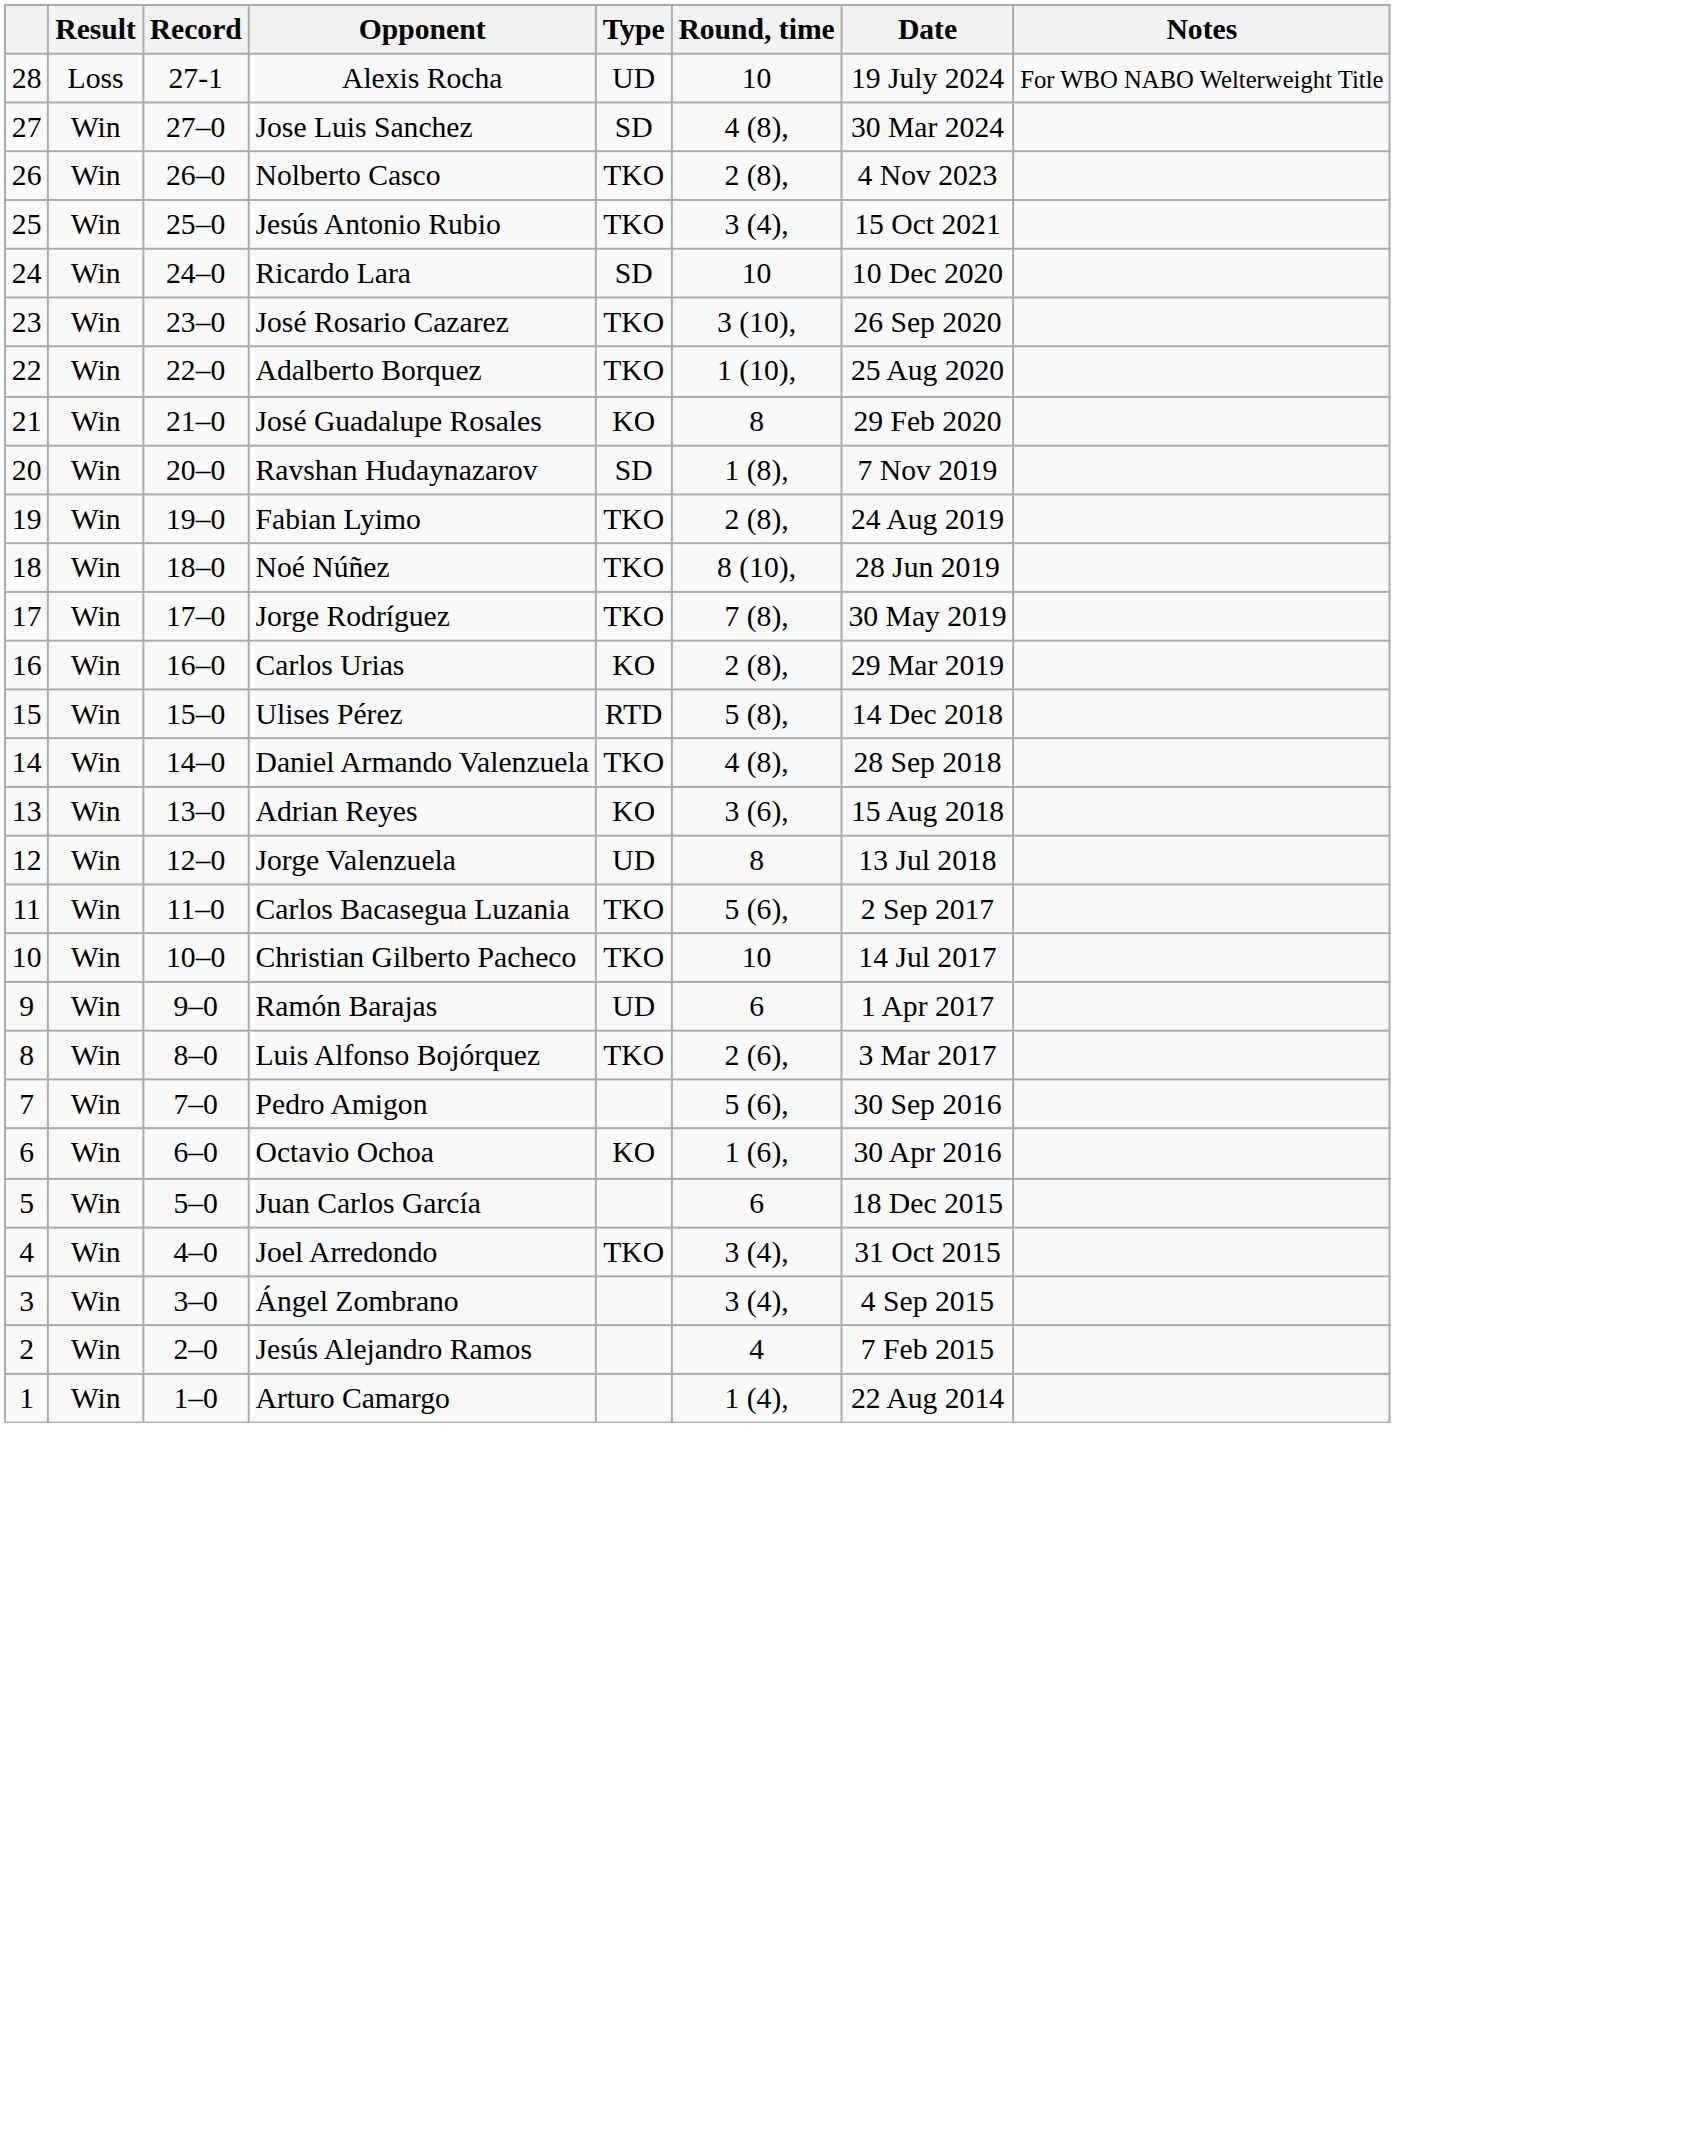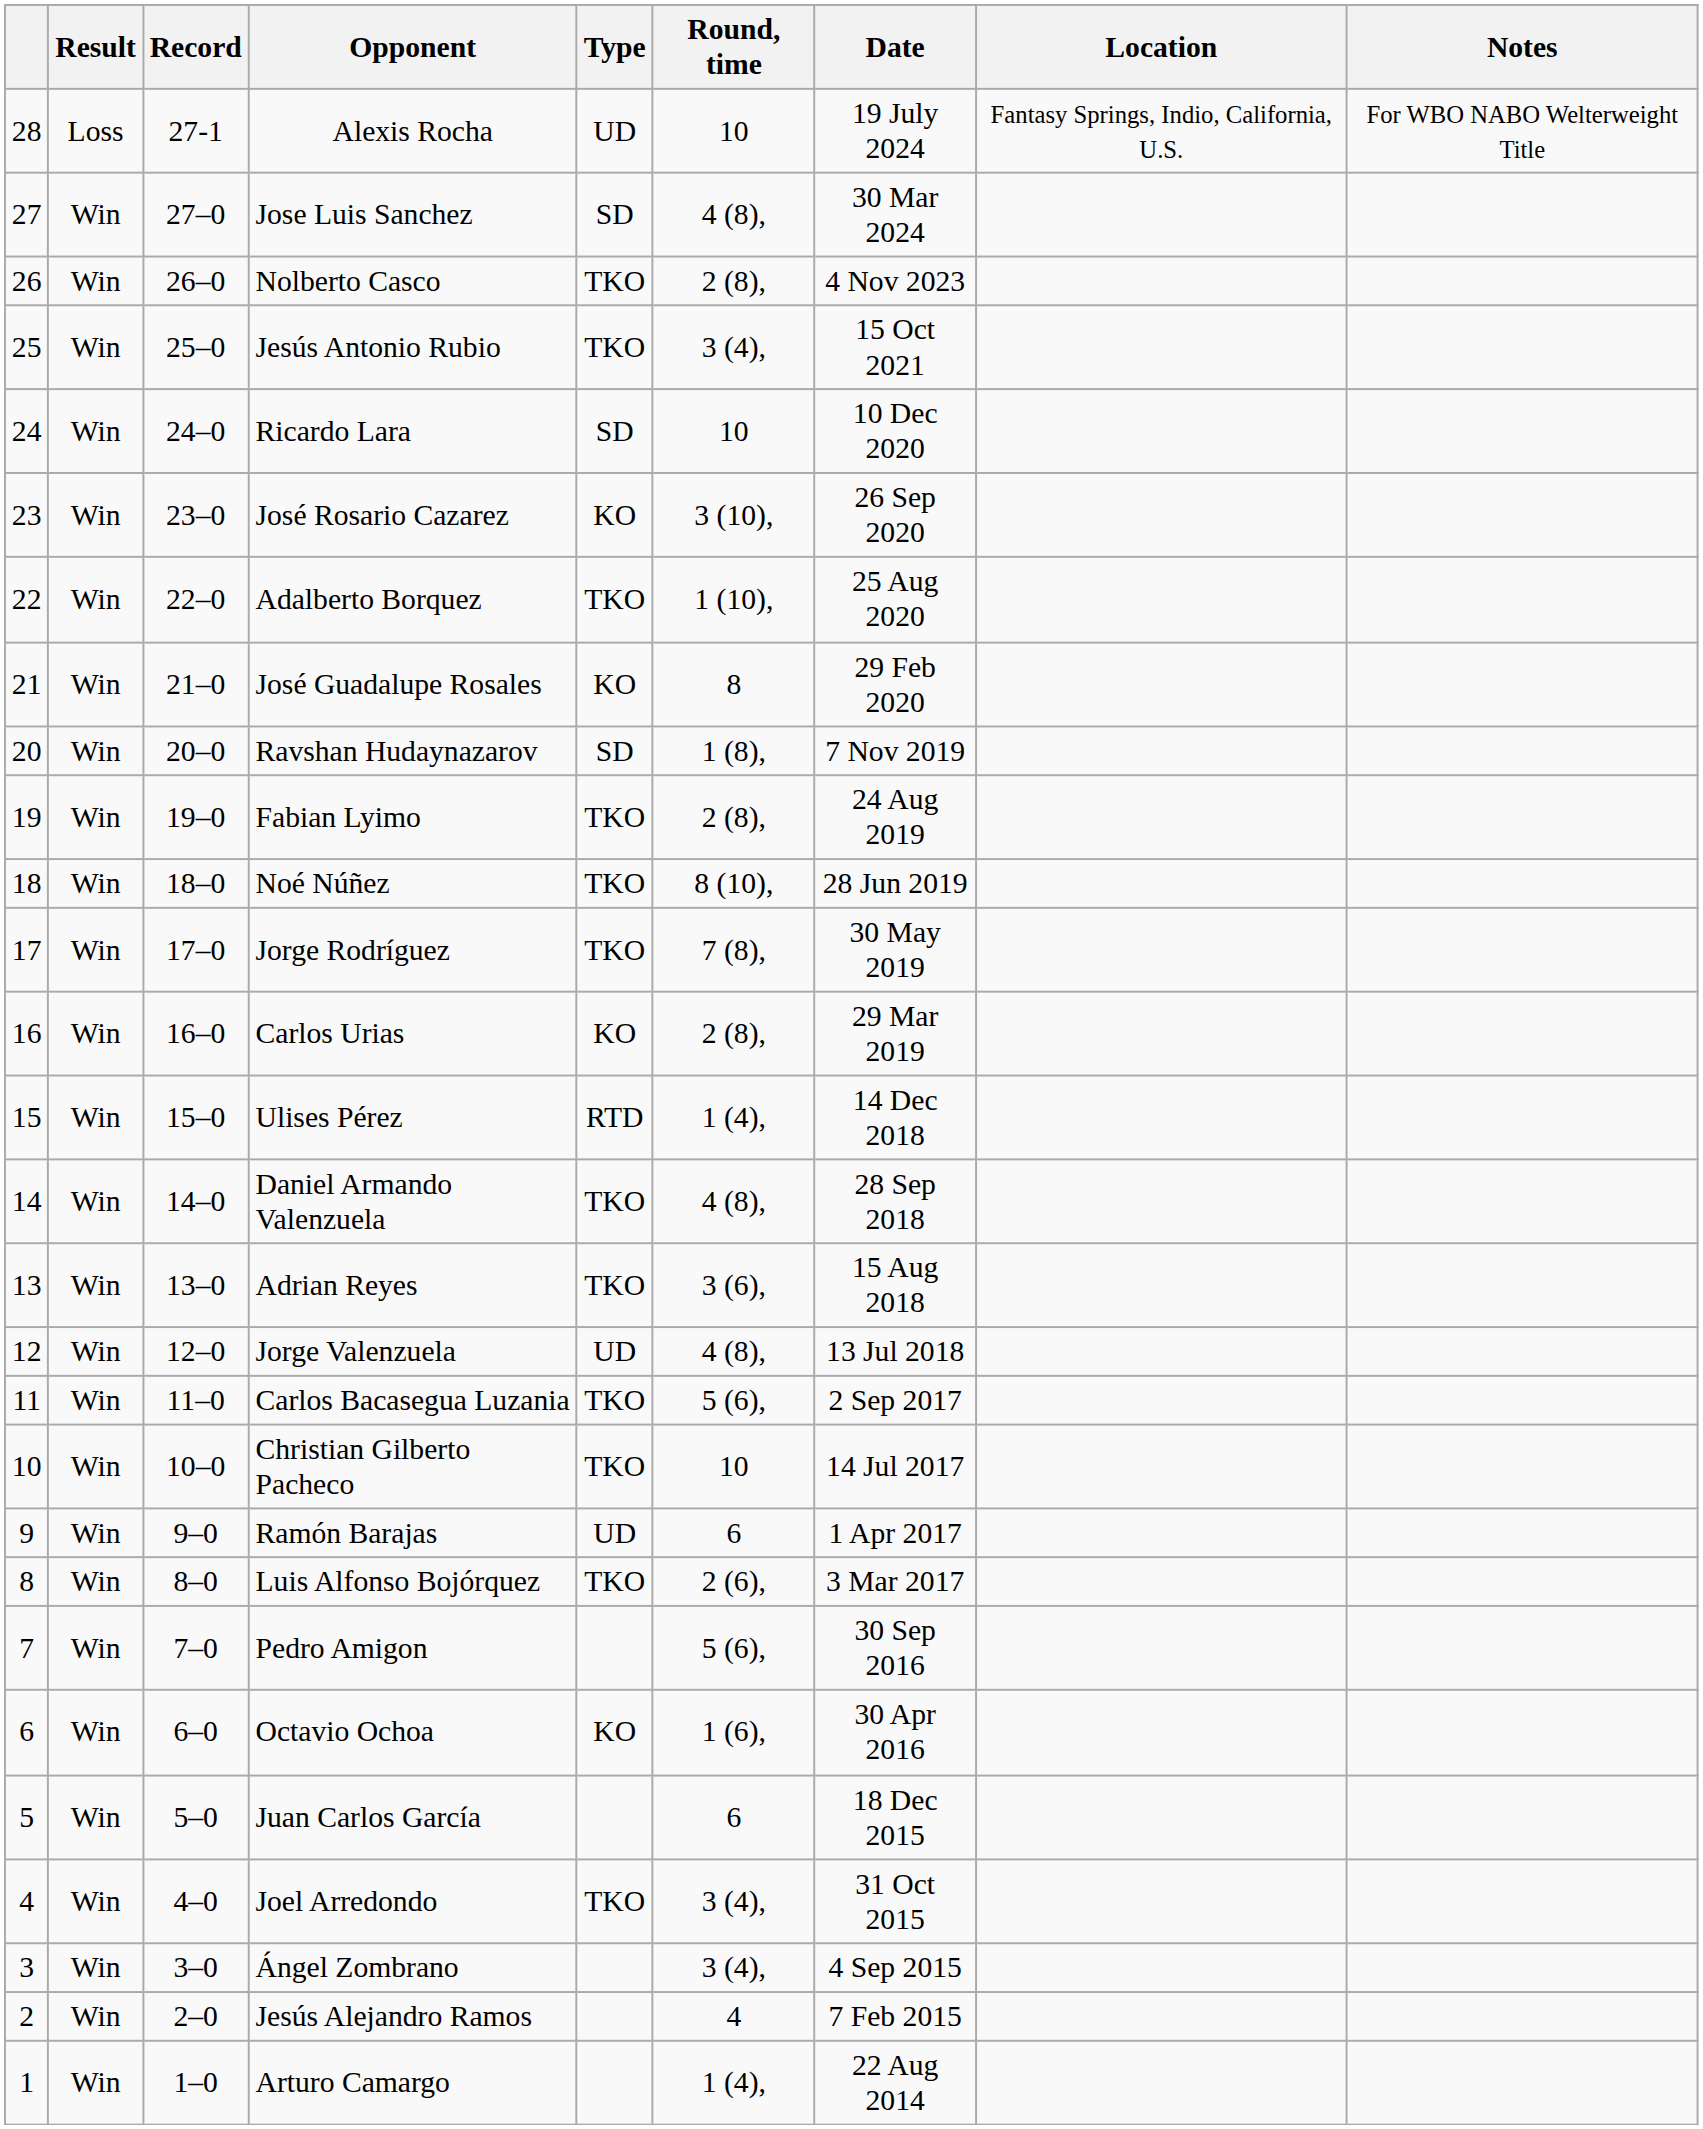+ column: Location | Fantasy Springs, Indio, California, U.S.
José Rosario Cazarez | Type: TKO -> KO
Ulises Pérez | Round, time: 5 (8), -> 1 (4),
Adrian Reyes | Type: KO -> TKO
Jorge Valenzuela | Round, time: 8 -> 4 (8),
